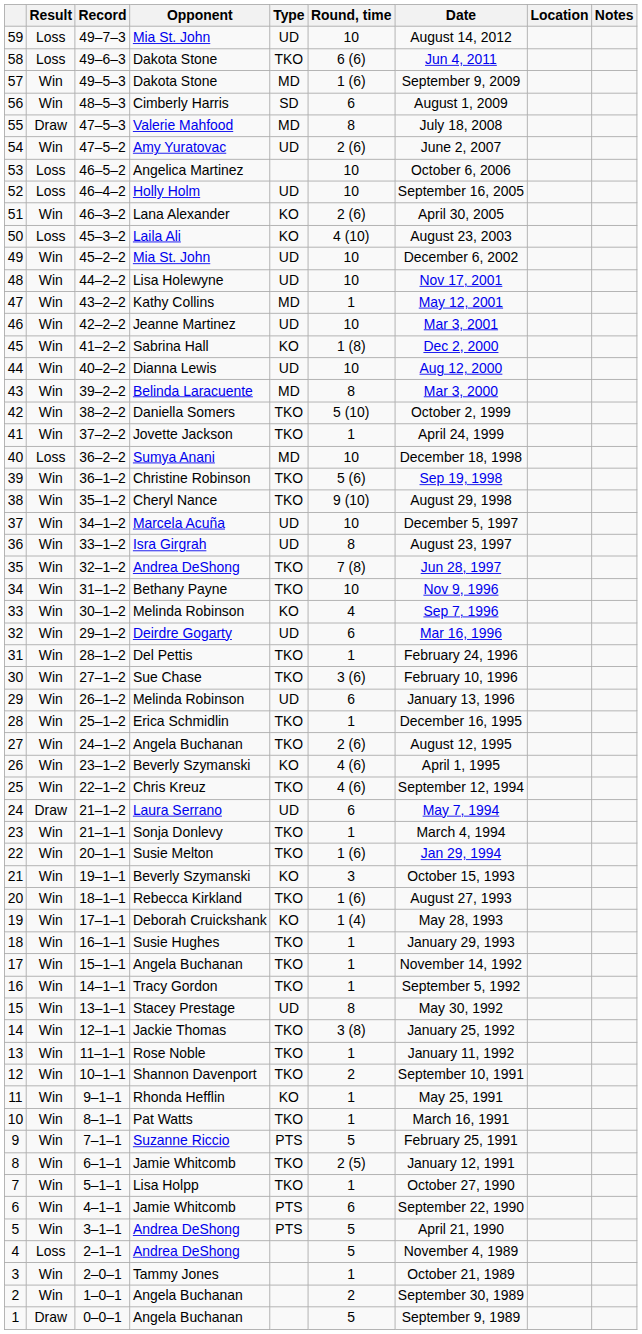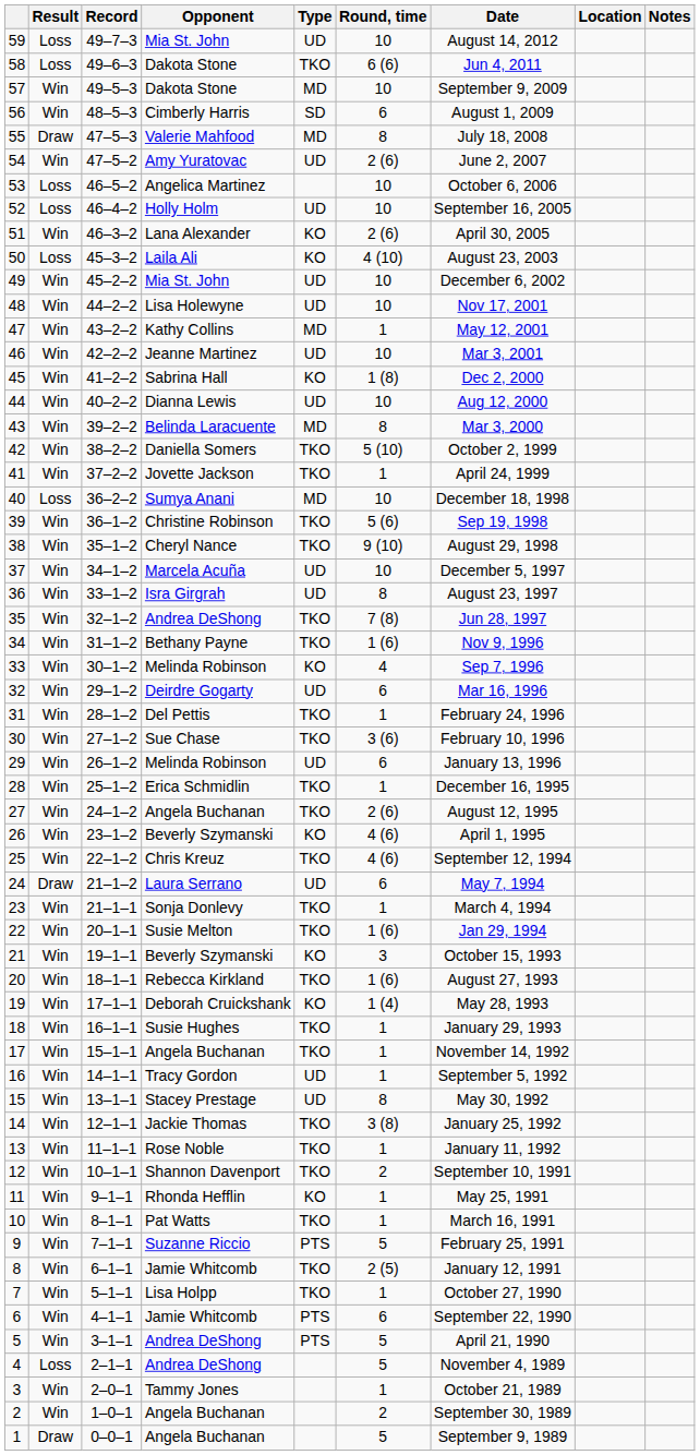57 | Round, time: 1 (6) -> 10
34 | Round, time: 10 -> 1 (6)
16 | Type: TKO -> UD
